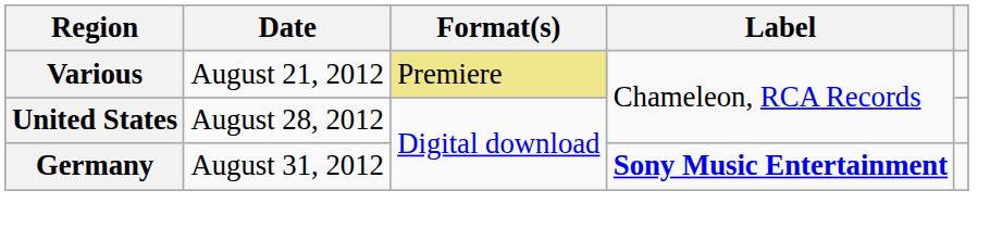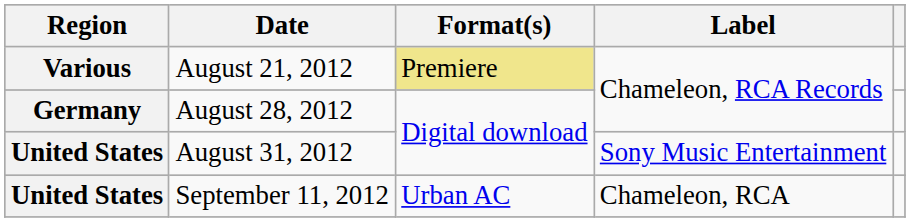August 28, 2012 | Region: United States -> Germany
August 31, 2012 | Region: Germany -> United States
August 31, 2012 | Label: bold -> normal
+ row: United States | September 11, 2012 | Urban AC | Chameleon, RCA
